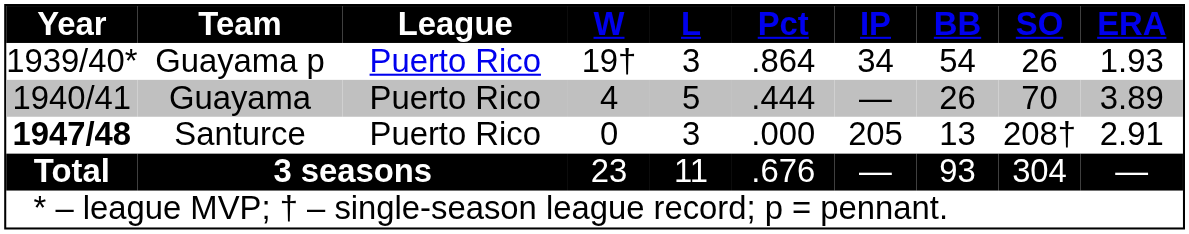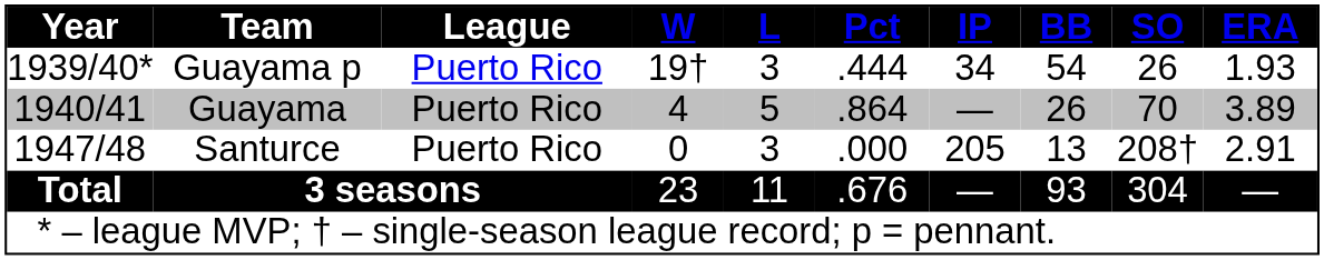Guayama p | Pct: .864 -> .444
Guayama | Pct: .444 -> .864
Santurce | Year: bold -> normal
